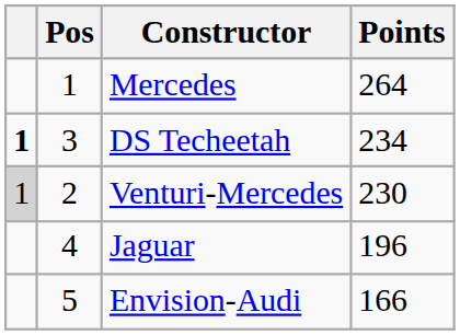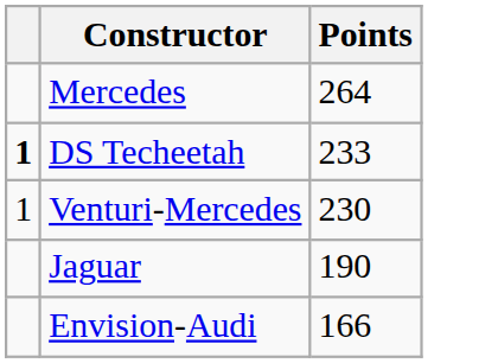- column: Pos | 1 | 3 | 2 | 4 | 5
DS Techeetah | Points: 234 -> 233
Venturi-Mercedes | column 1: lightgrey background -> no background
Jaguar | Points: 196 -> 190
